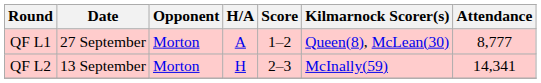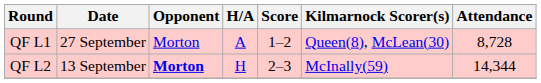QF L1 | Attendance: 8,777 -> 8,728
QF L2 | Opponent: normal -> bold
QF L2 | Attendance: 14,341 -> 14,344
